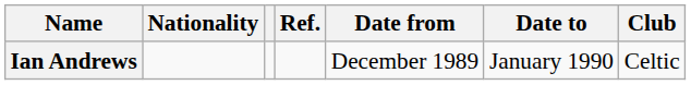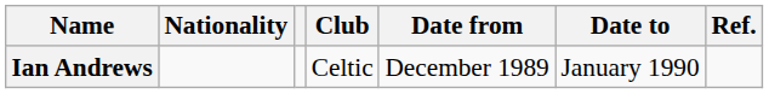columns swapped: Club <-> Ref.
